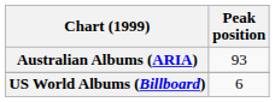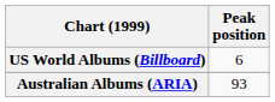rows swapped: Australian Albums (ARIA) <-> US World Albums (Billboard)
